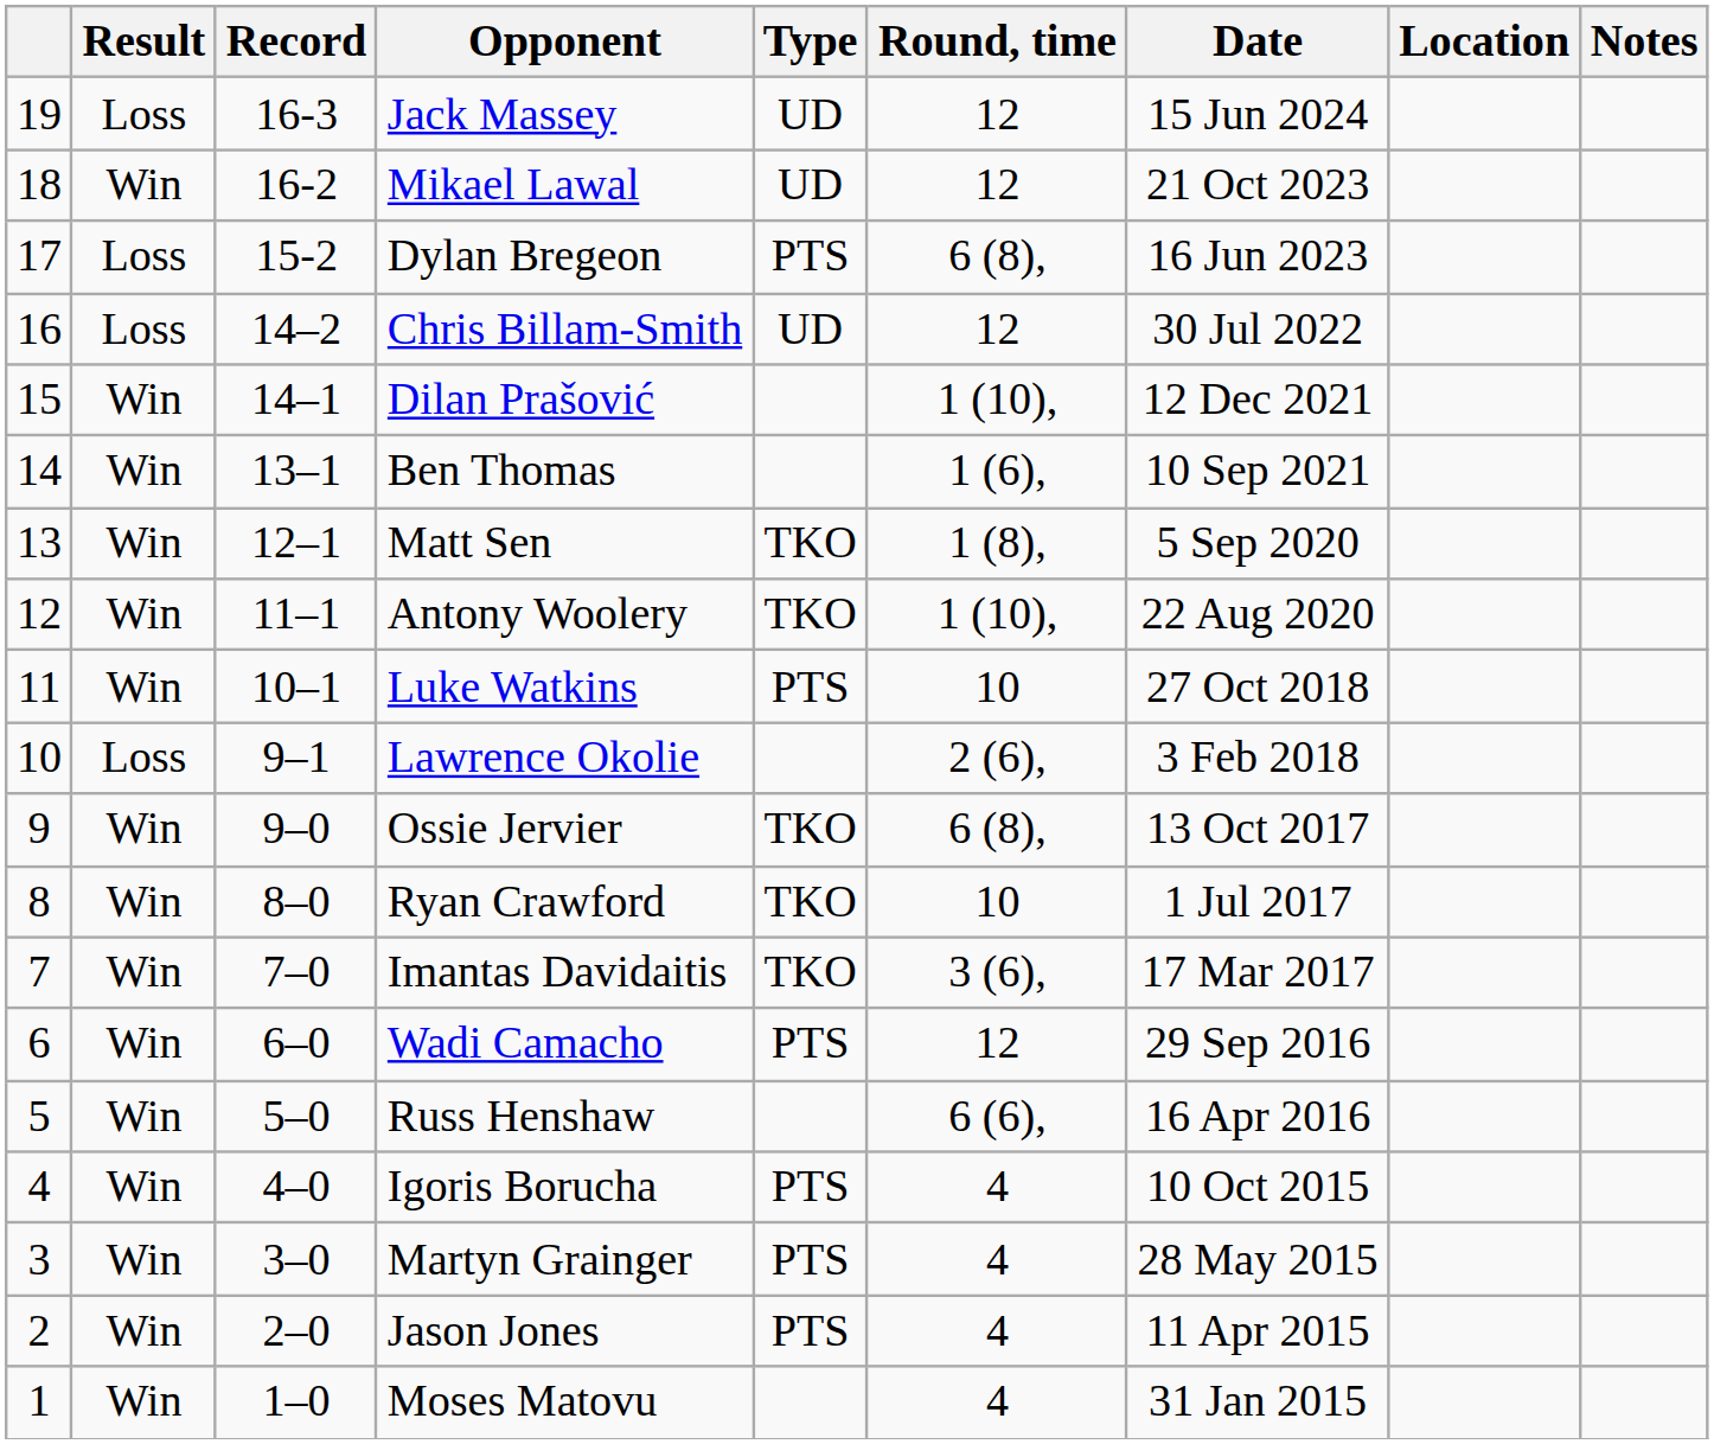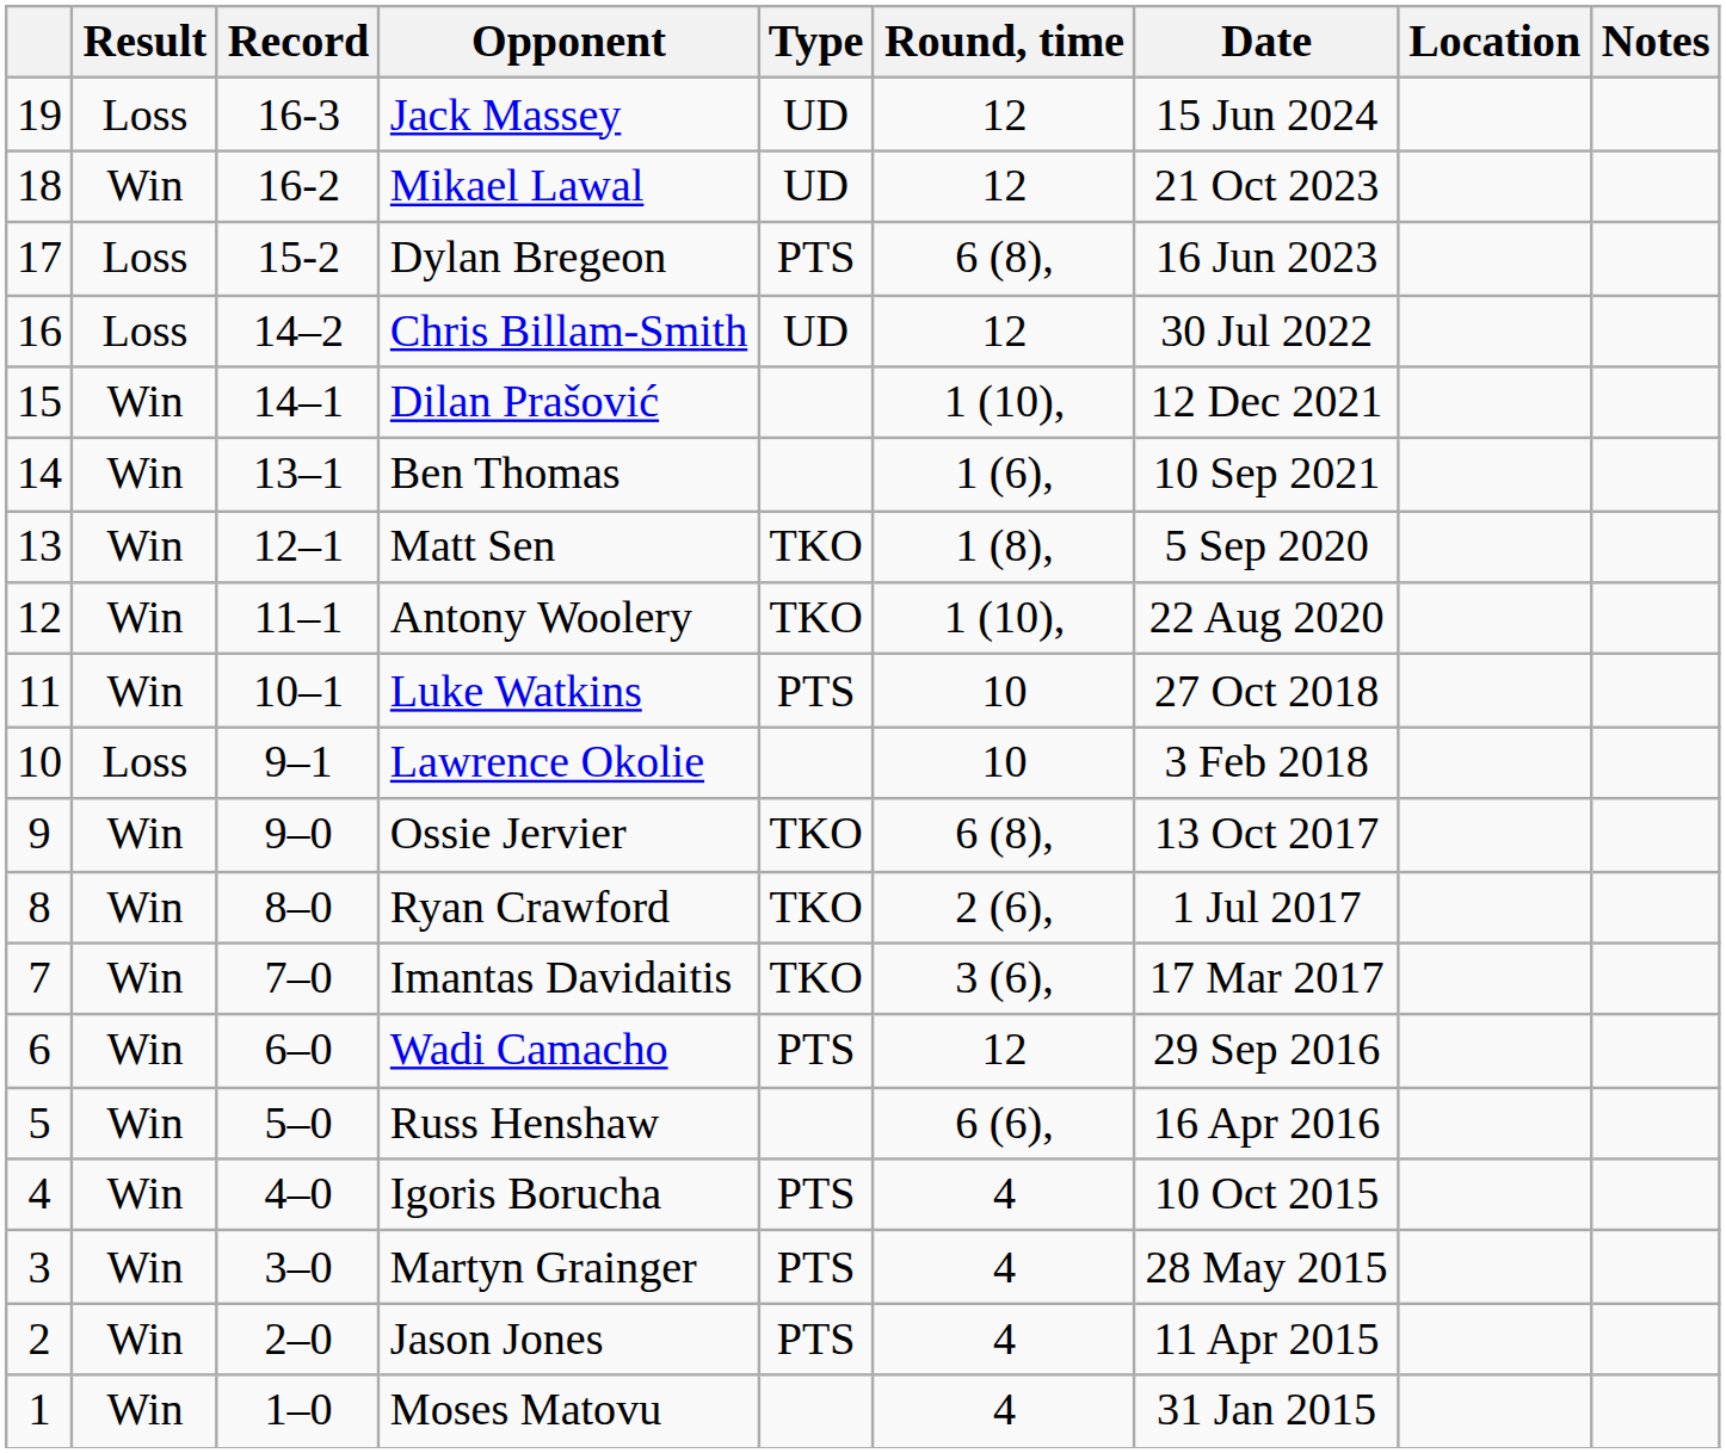Lawrence Okolie | Round, time: 2 (6), -> 10
Ryan Crawford | Round, time: 10 -> 2 (6),
